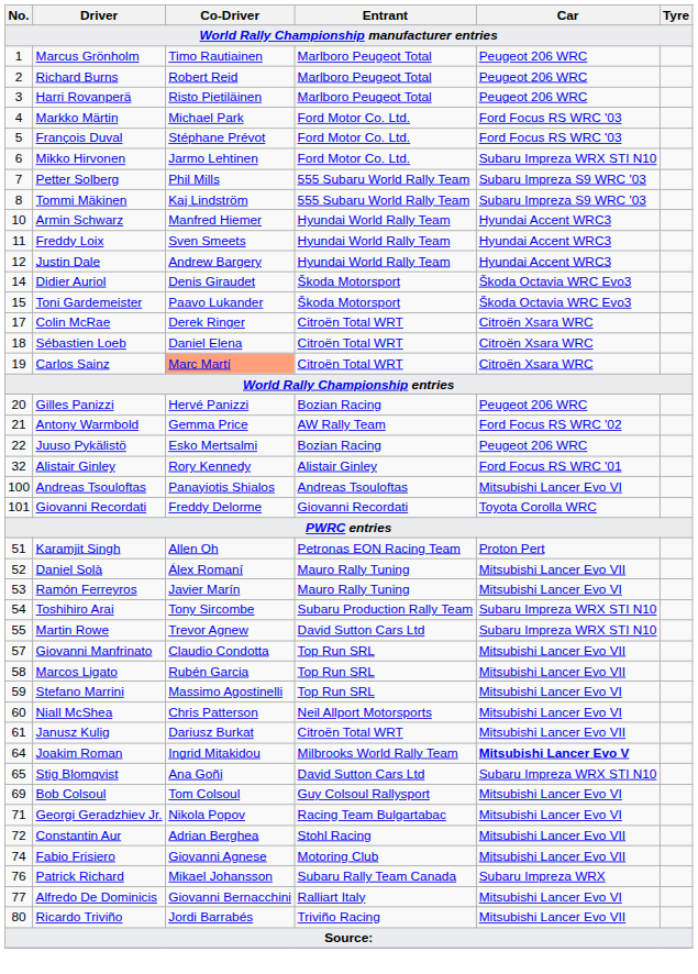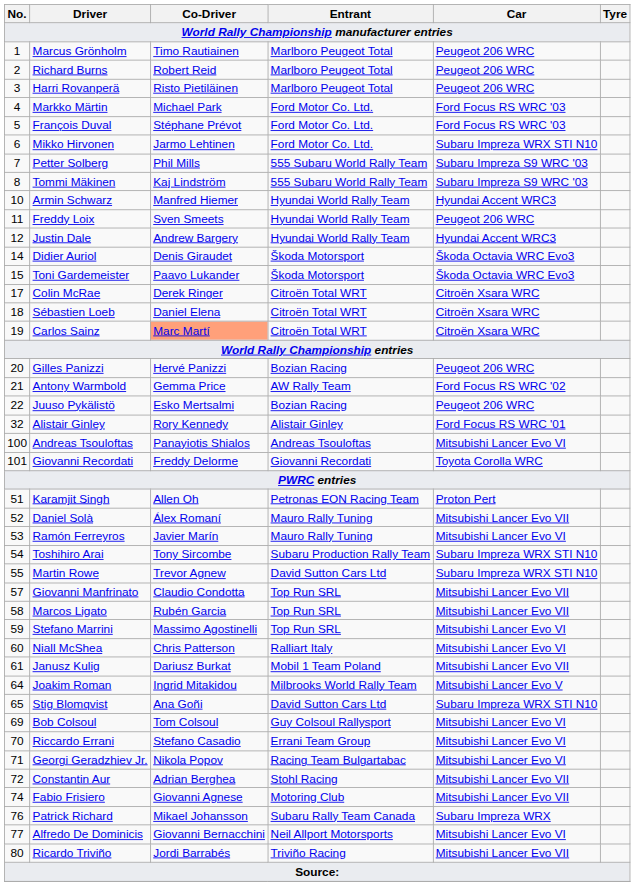Freddy Loix | Car: Hyundai Accent WRC3 -> Peugeot 206 WRC
Niall McShea | Entrant: Neil Allport Motorsports -> Ralliart Italy
Janusz Kulig | Entrant: Citroën Total WRT -> Mobil 1 Team Poland
Joakim Roman | Car: bold -> normal
+ row: 70 | Riccardo Errani | Stefano Casadio | Errani Team Group | Mitsubishi Lancer Evo VI
Alfredo De Dominicis | Entrant: Ralliart Italy -> Neil Allport Motorsports
